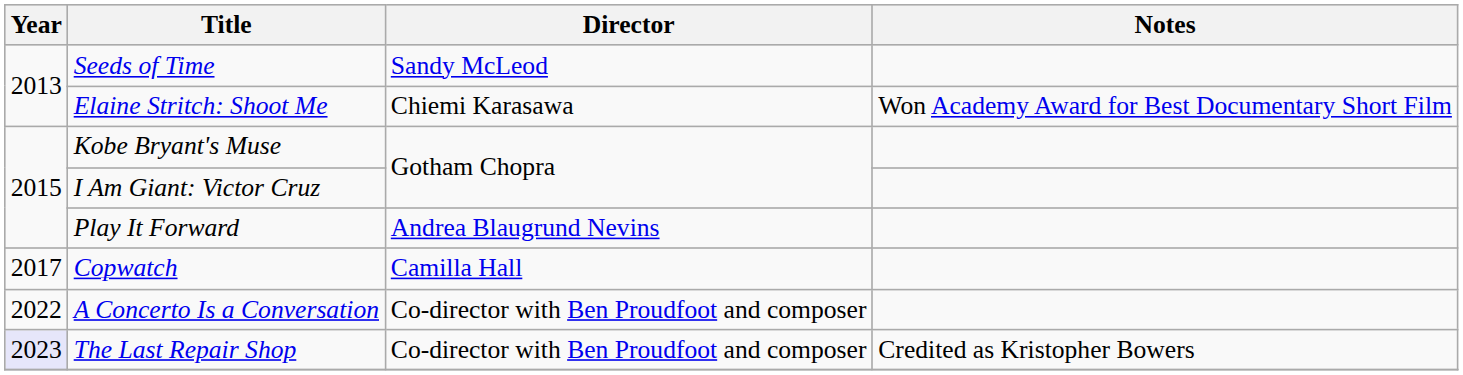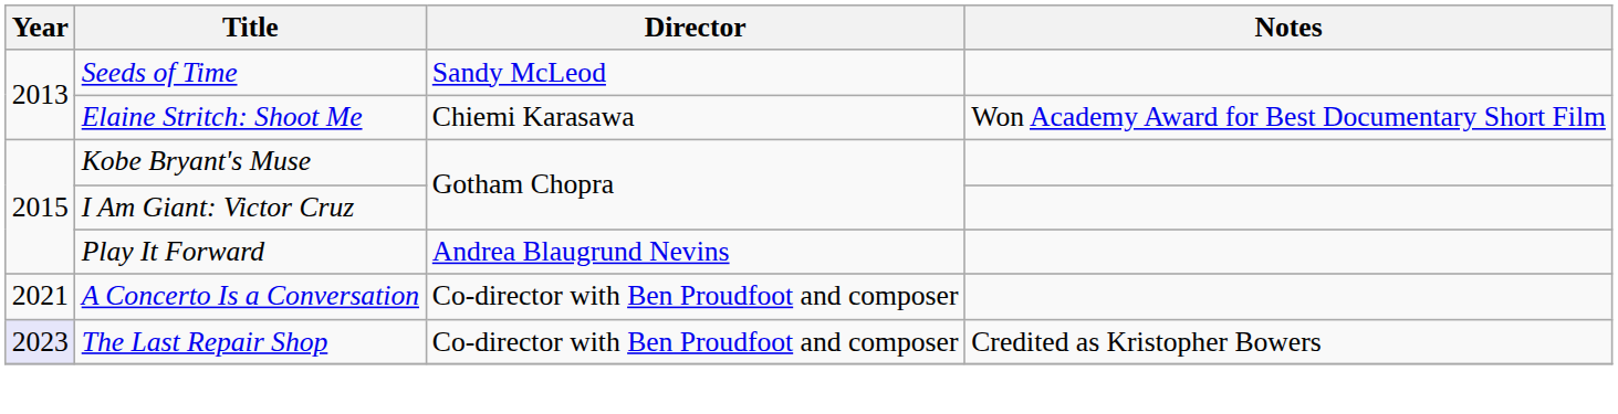- row: 2017 | Copwatch | Camilla Hall
A Concerto Is a Conversation | Year: 2022 -> 2021
